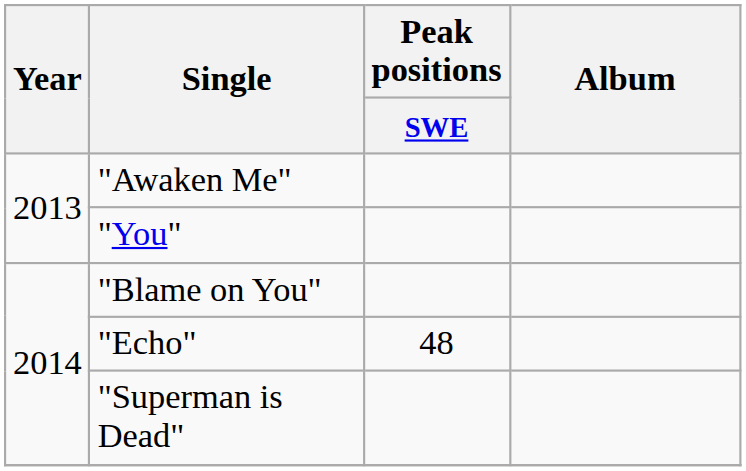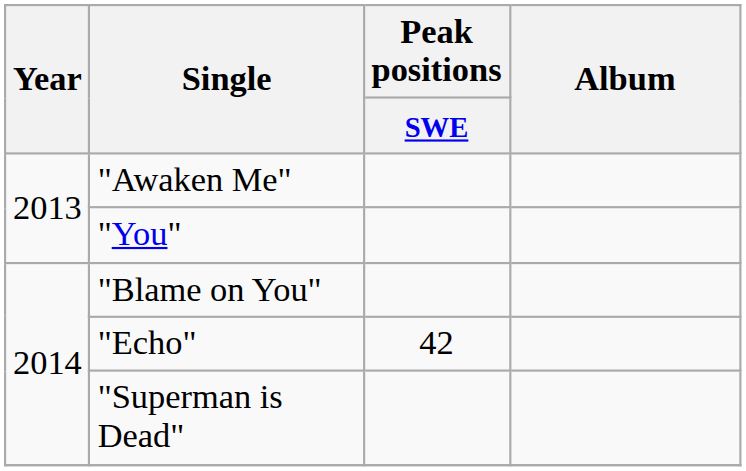"Echo" | Peak positions / SWE: 48 -> 42
